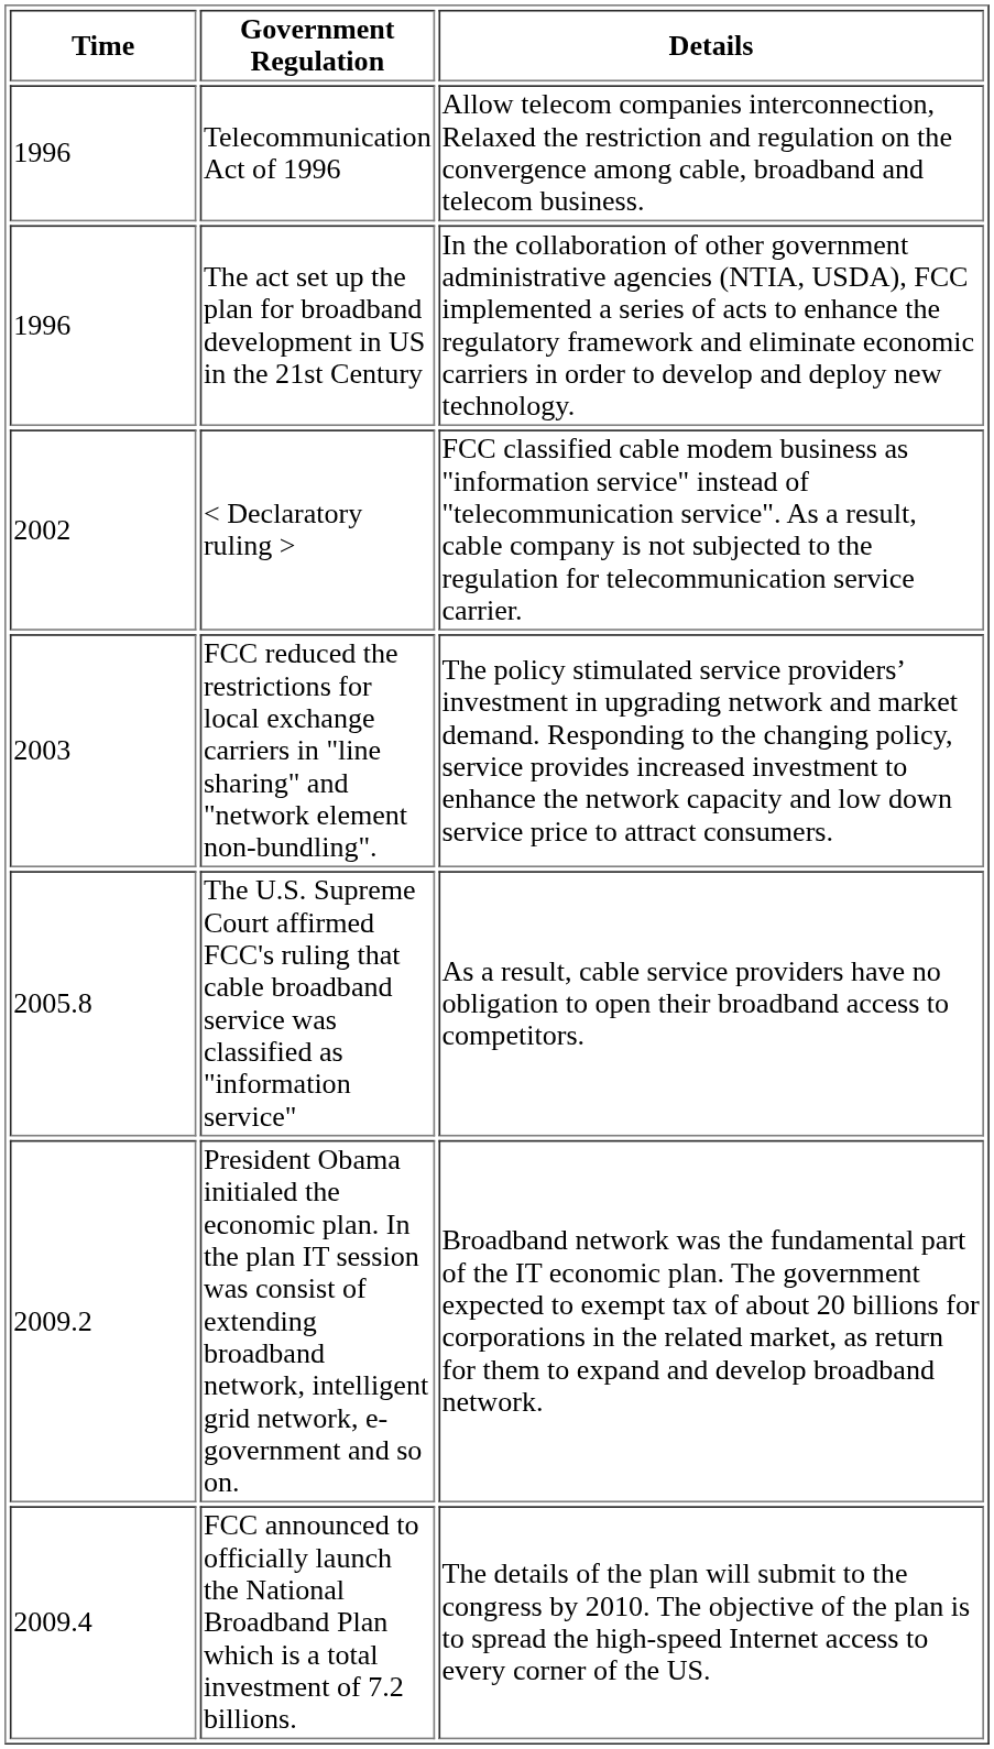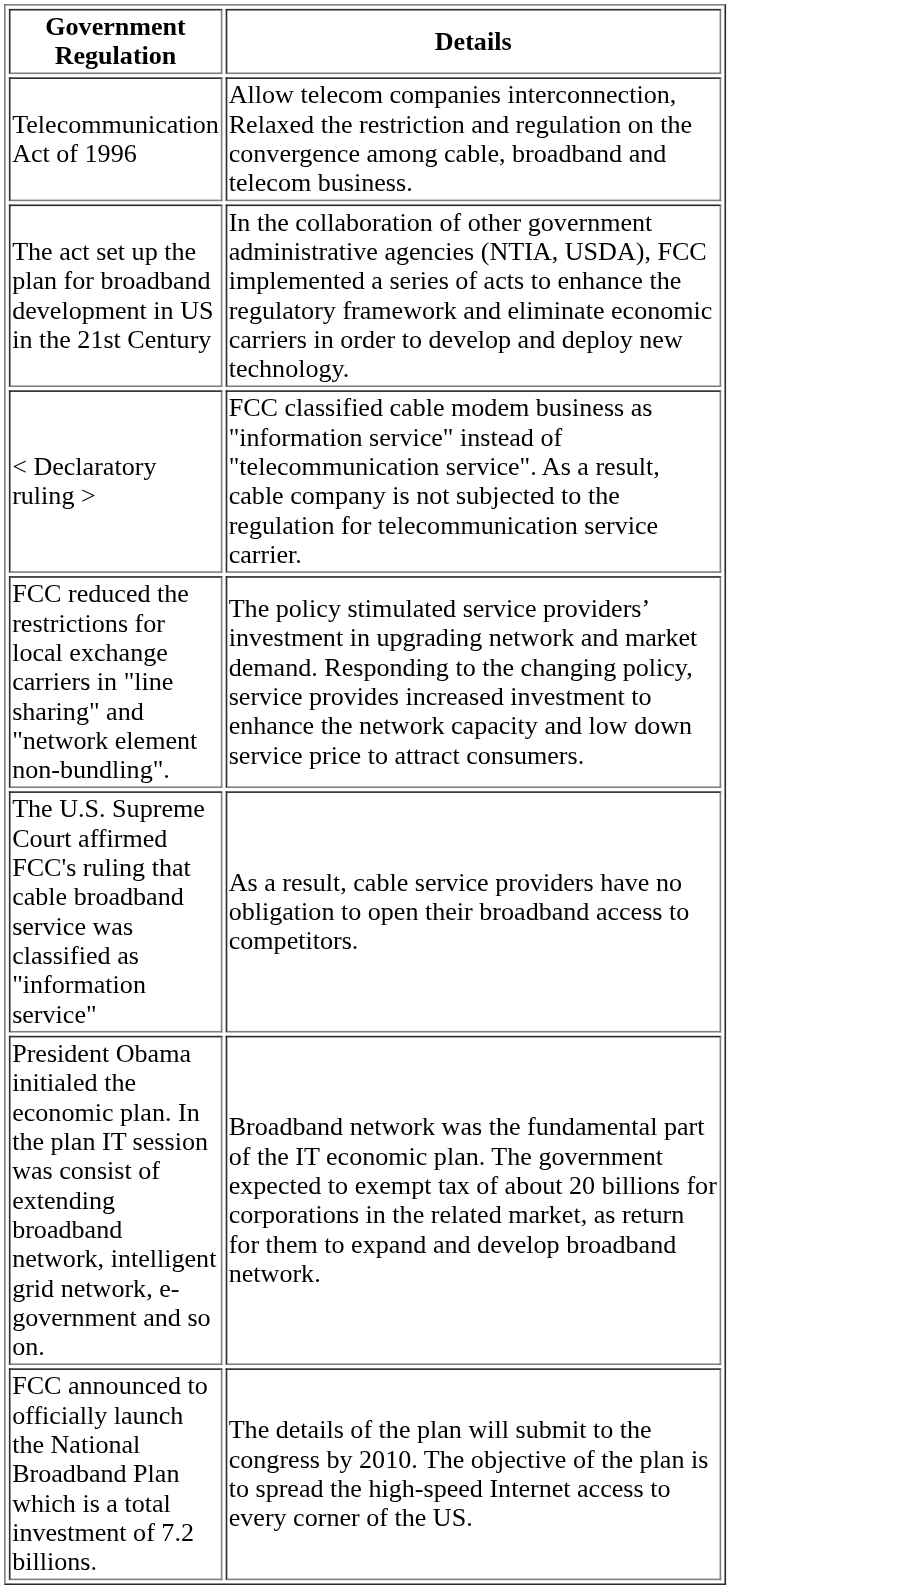- column: Time | 1996 | 1996 | 2002 | 2003 | 2005.8 | 2009.2 | 2009.4
